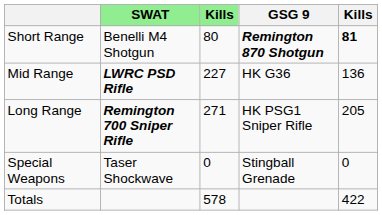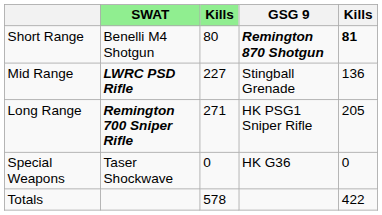Mid Range | GSG 9: HK G36 -> Stingball Grenade
Special Weapons | GSG 9: Stingball Grenade -> HK G36
